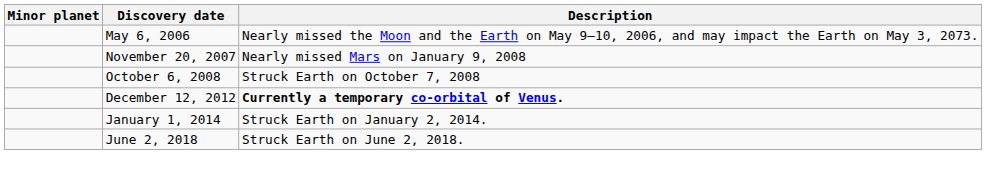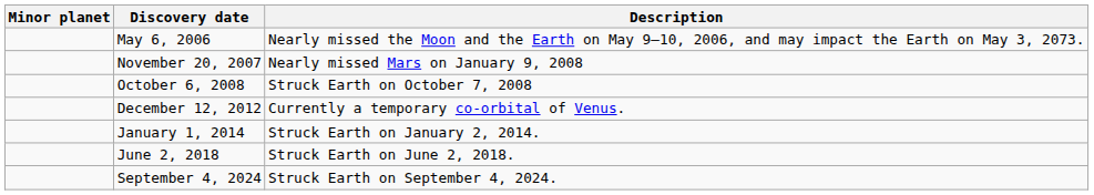December 12, 2012 | Description: bold -> normal
+ row: September 4, 2024 | Struck Earth on September 4, 2024.
